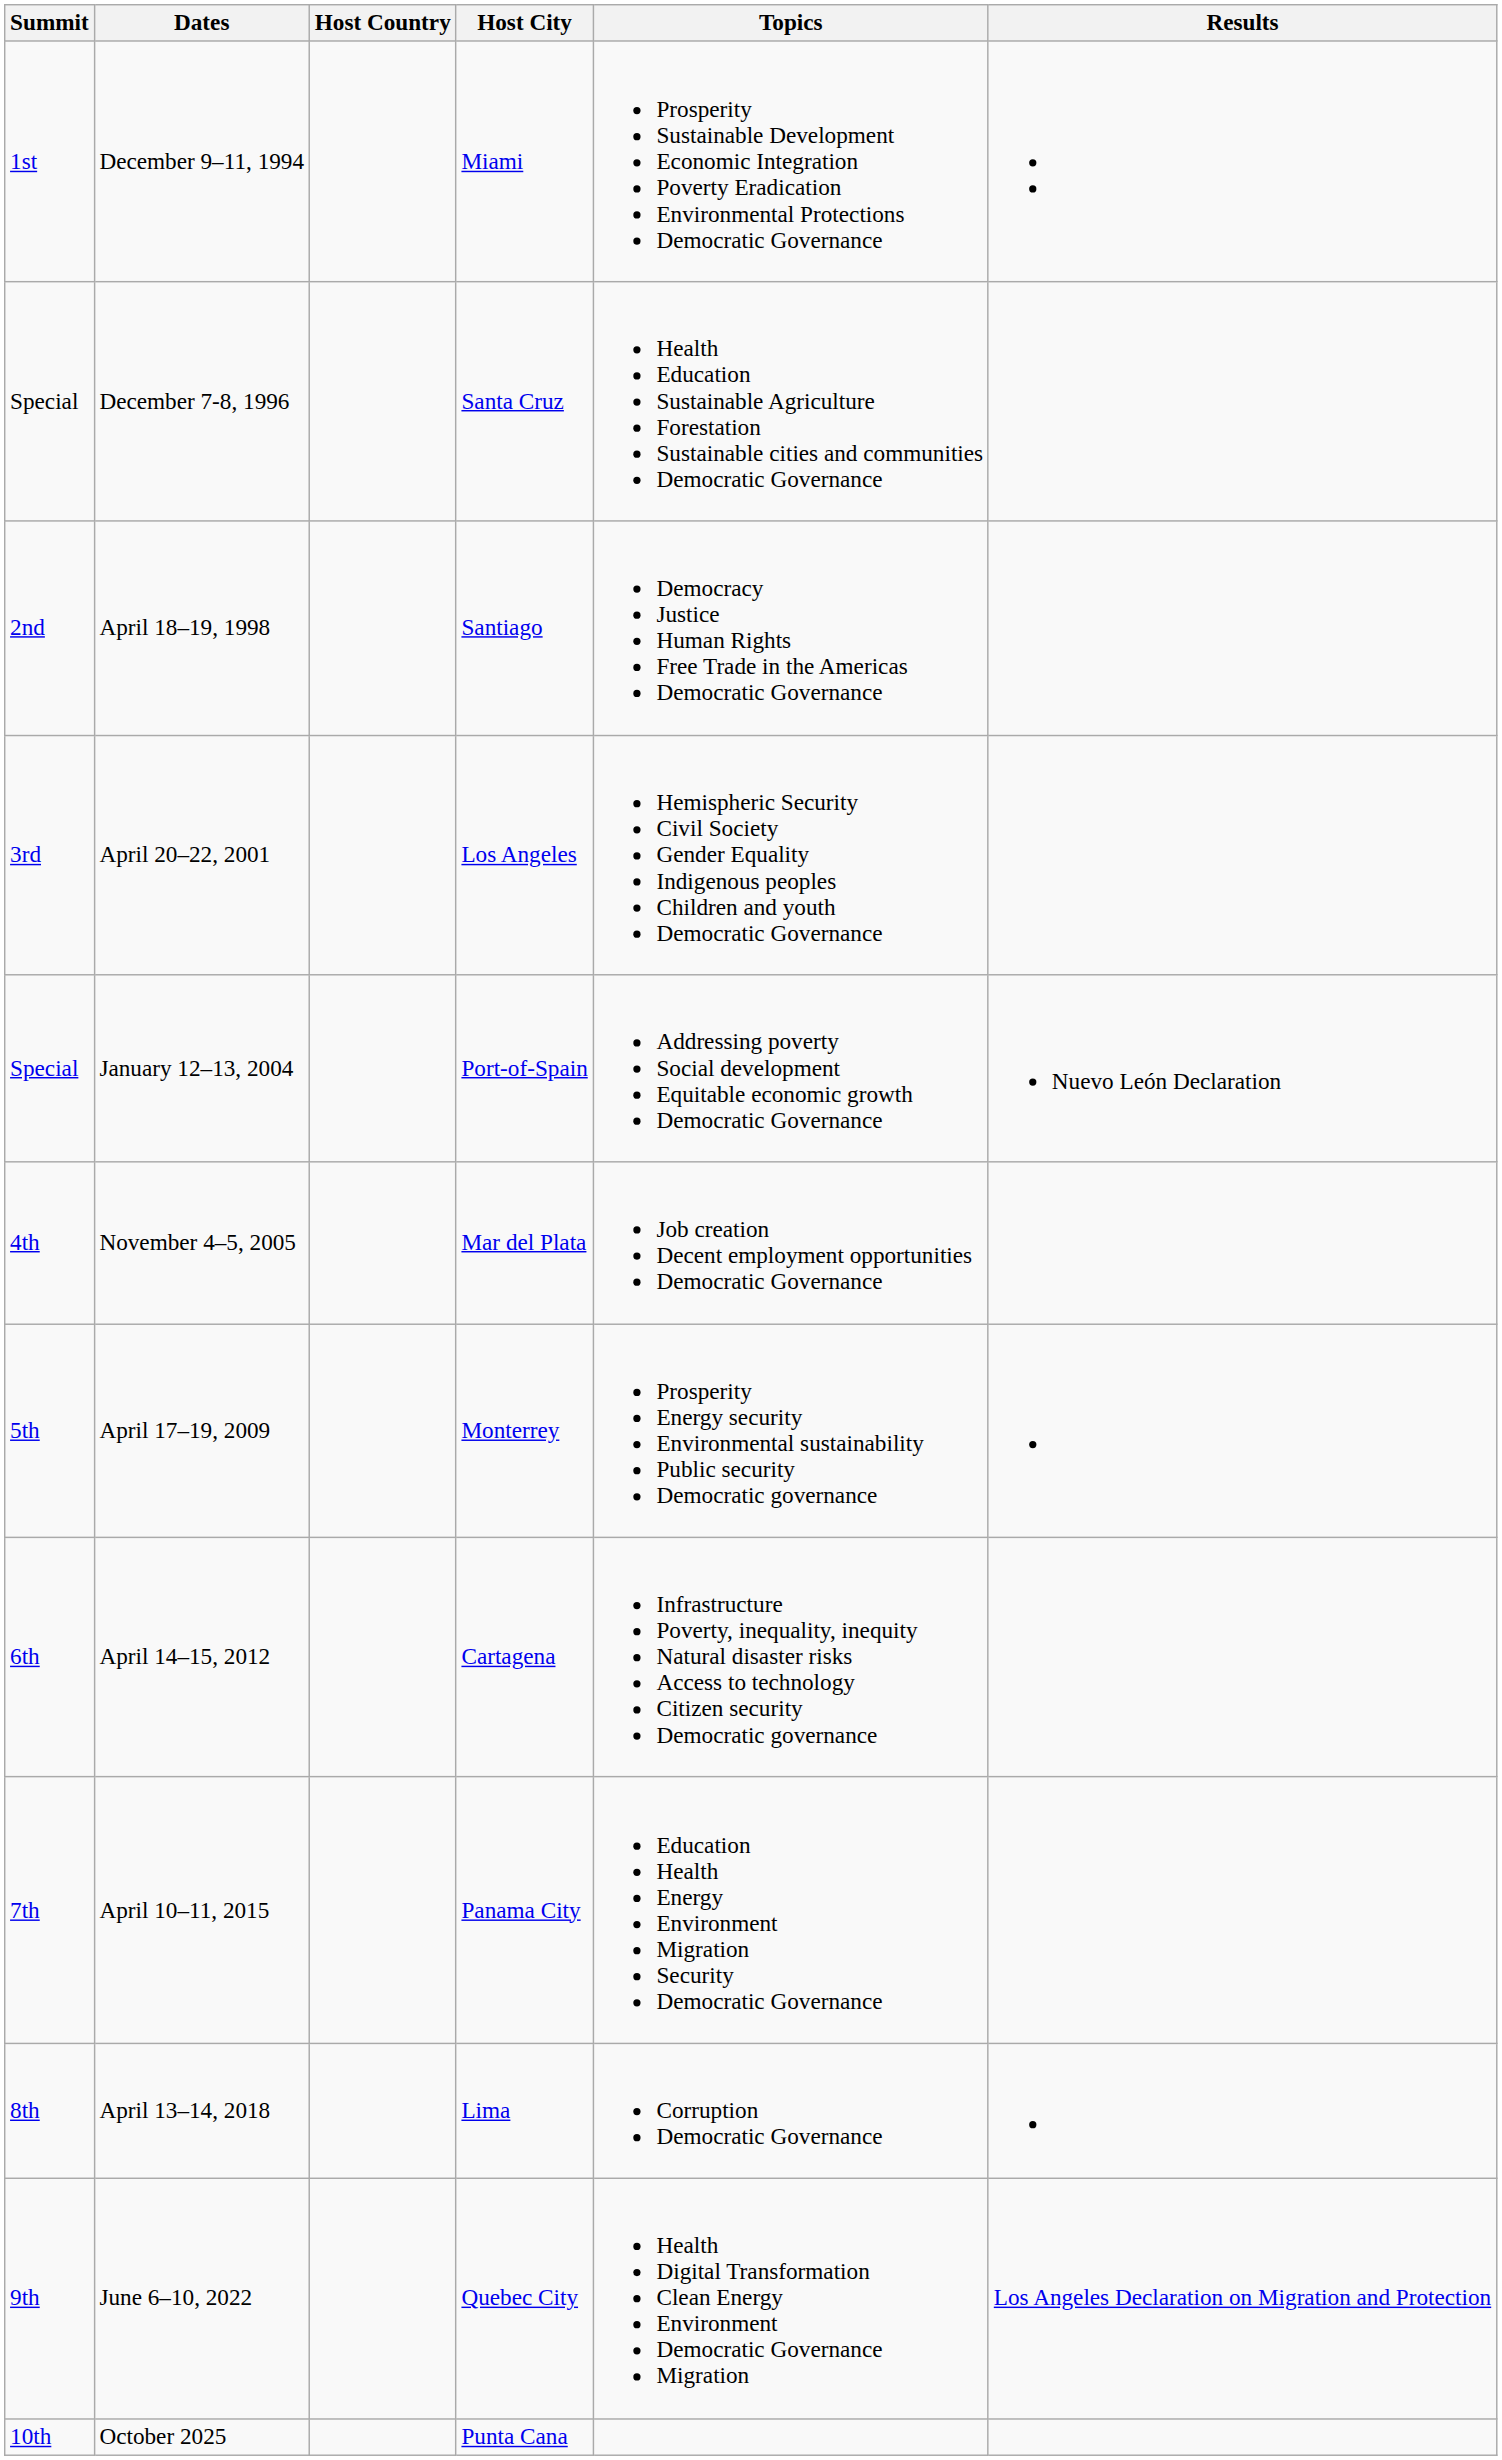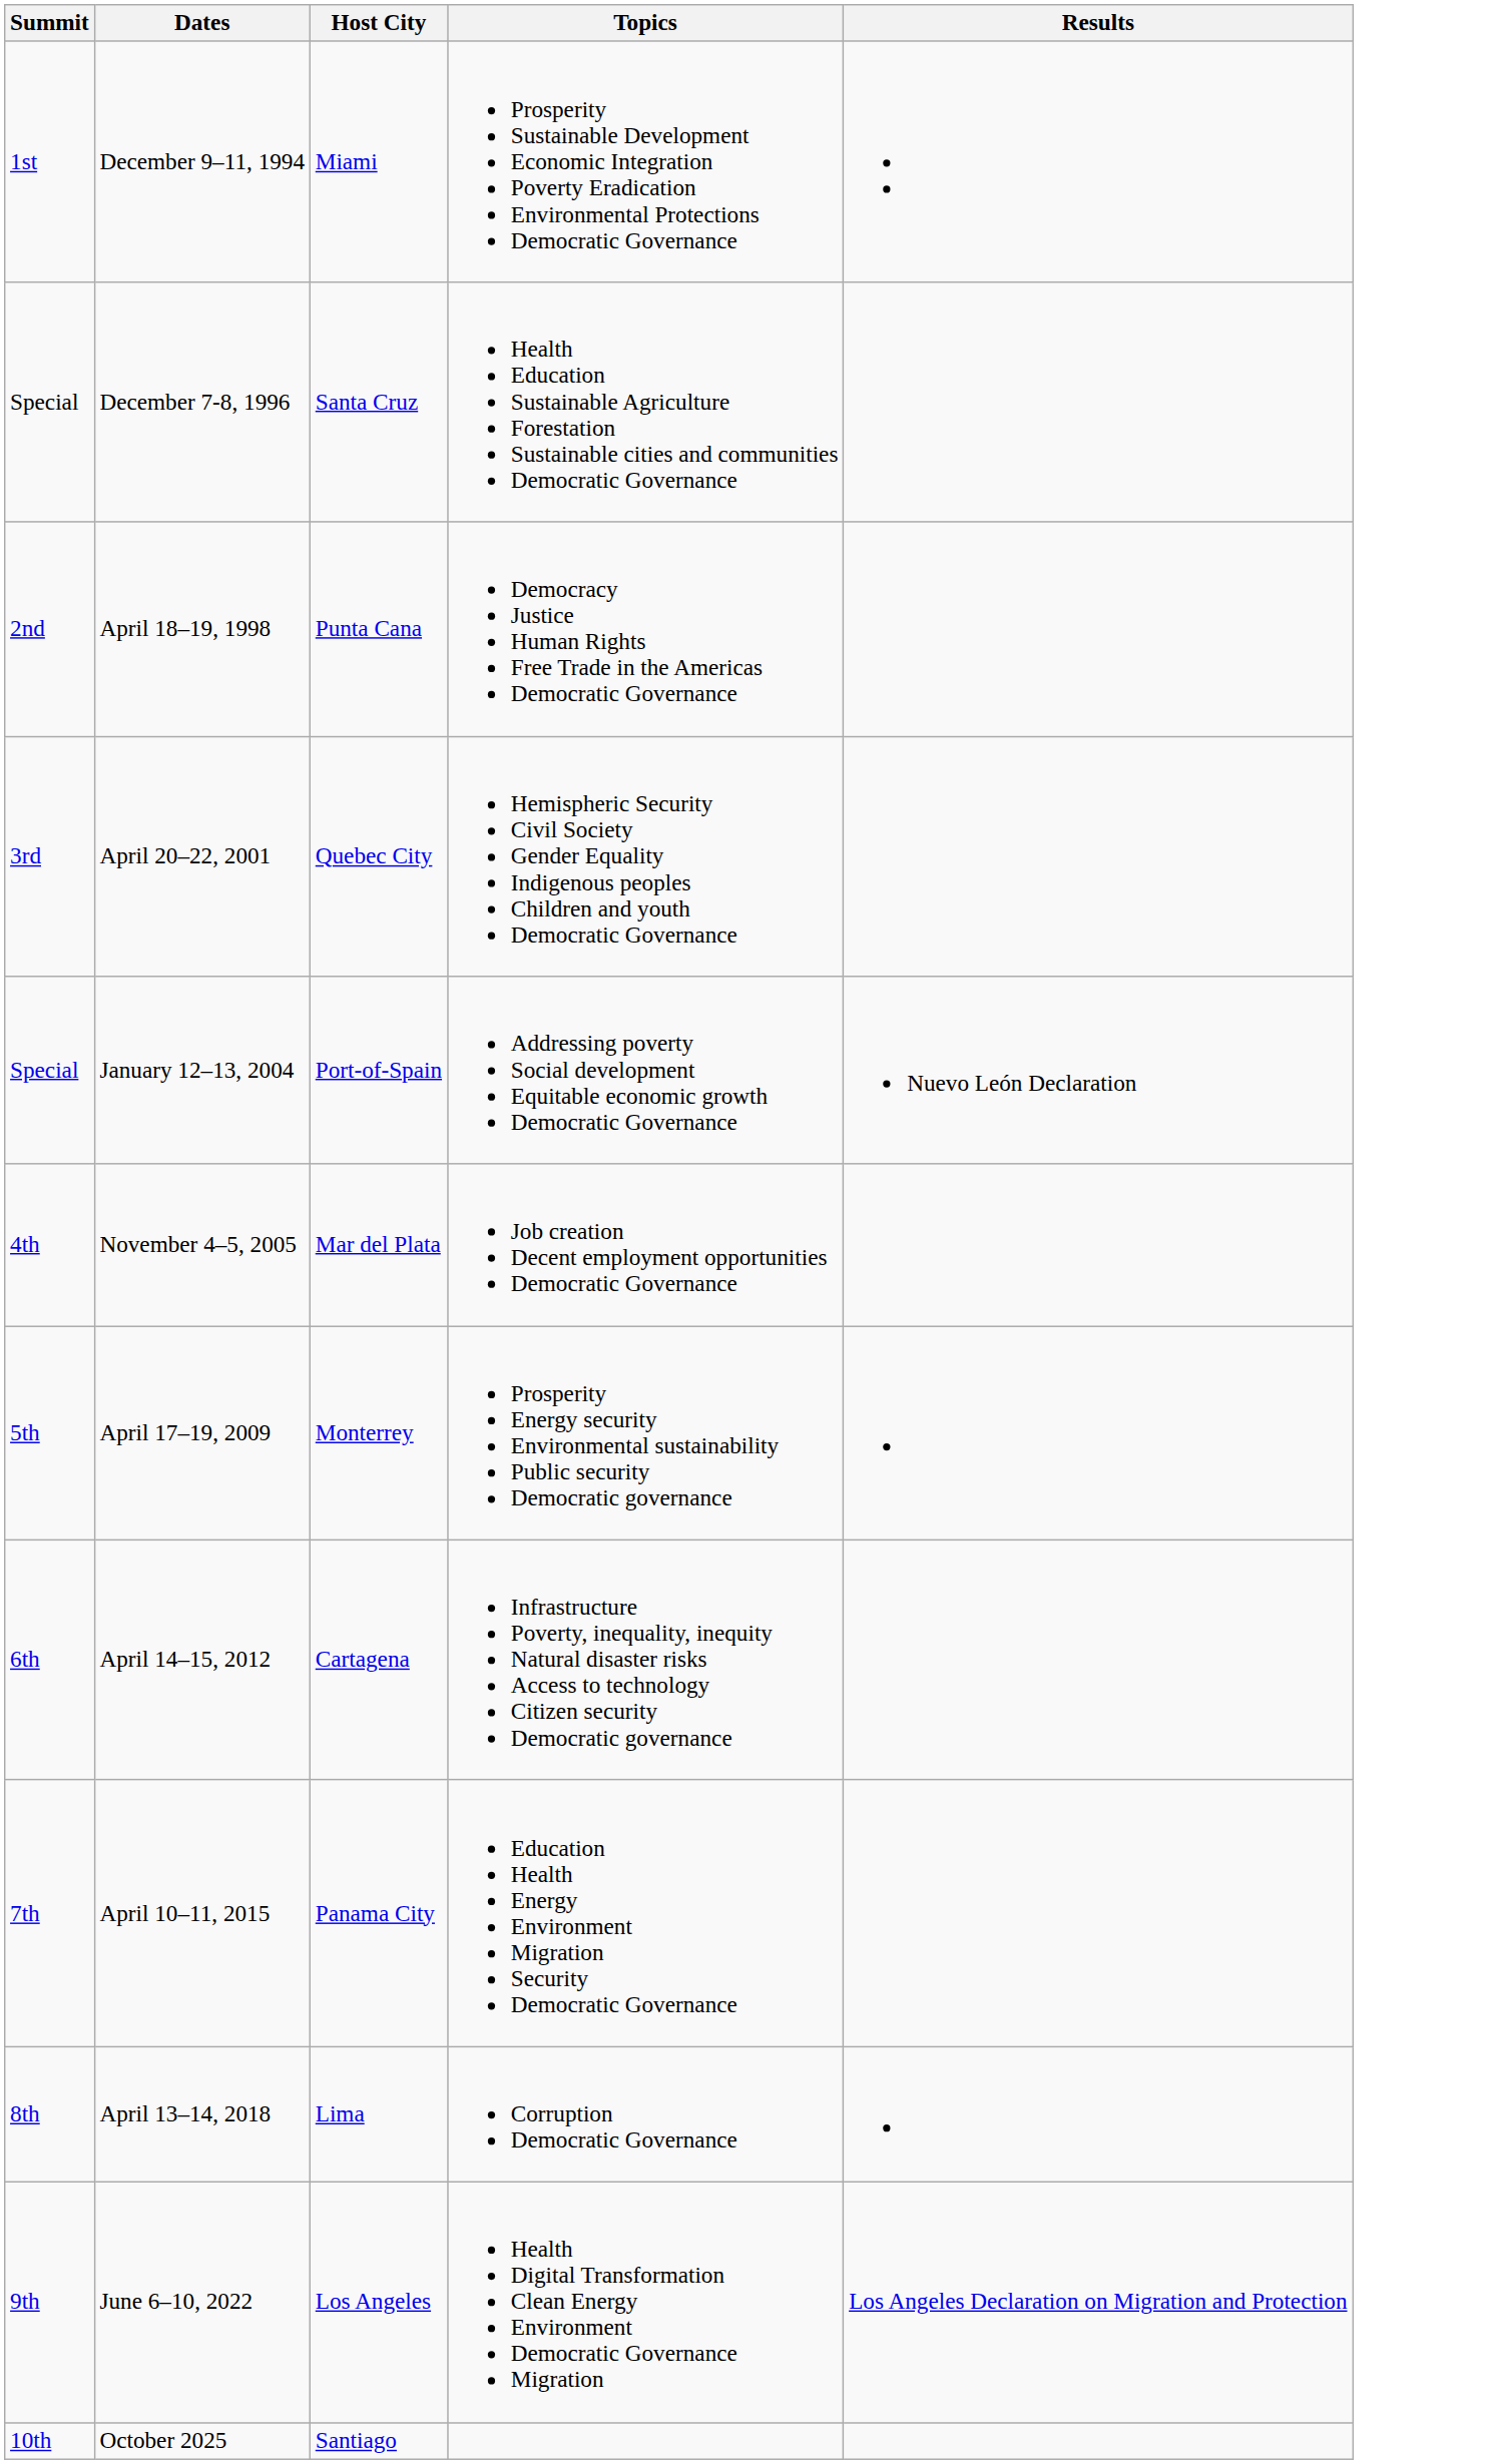- column: Host Country
April 18–19, 1998 | Host City: Santiago -> Punta Cana
April 20–22, 2001 | Host City: Los Angeles -> Quebec City
June 6–10, 2022 | Host City: Quebec City -> Los Angeles
October 2025 | Host City: Punta Cana -> Santiago
